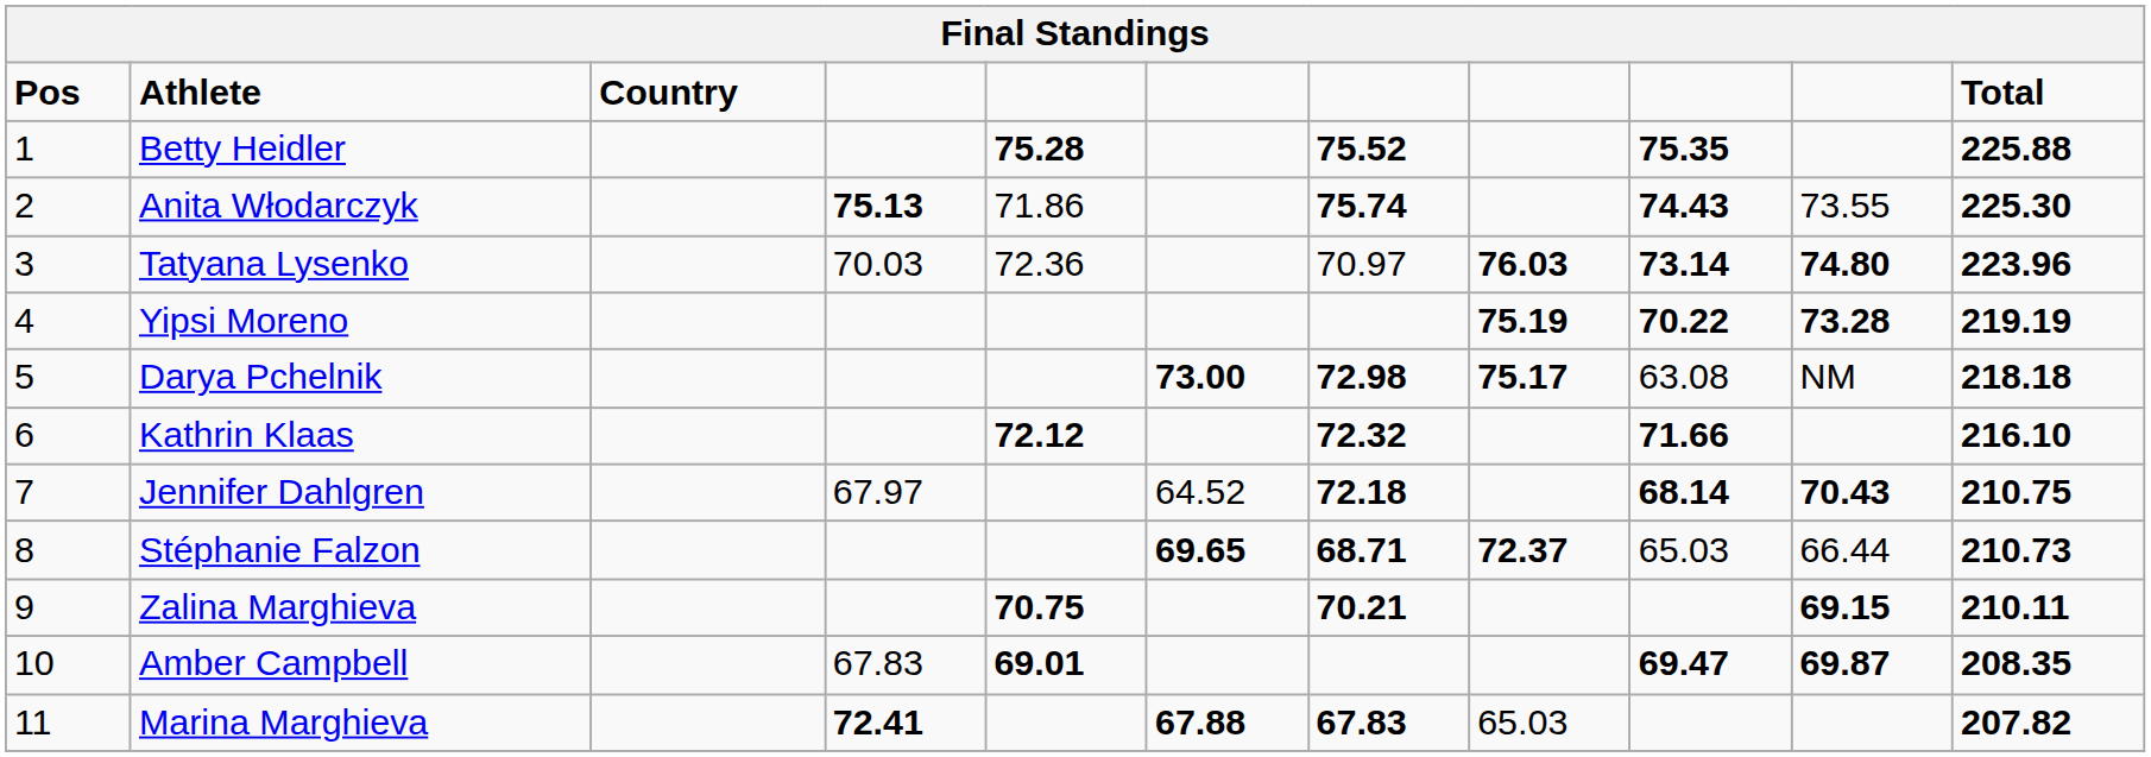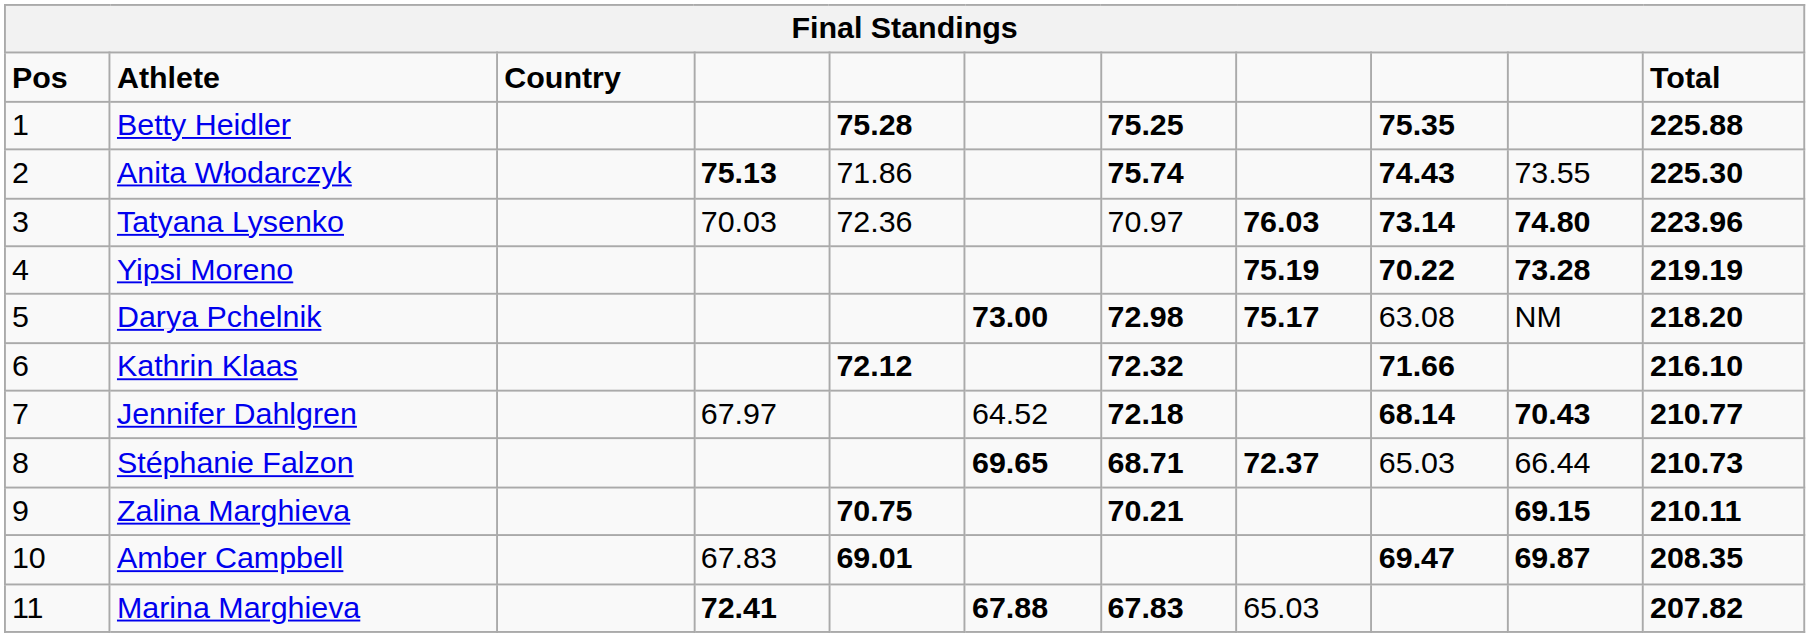Betty Heidler | column 7: 75.52 -> 75.25
Darya Pchelnik | Total: 218.18 -> 218.20
Jennifer Dahlgren | Total: 210.75 -> 210.77
